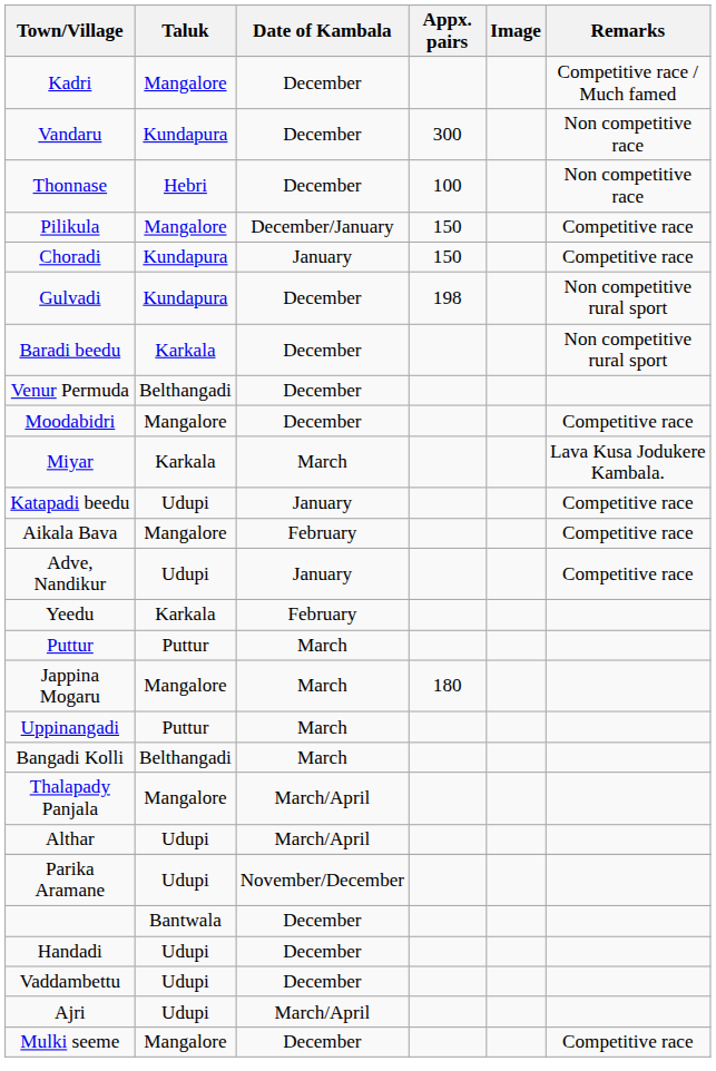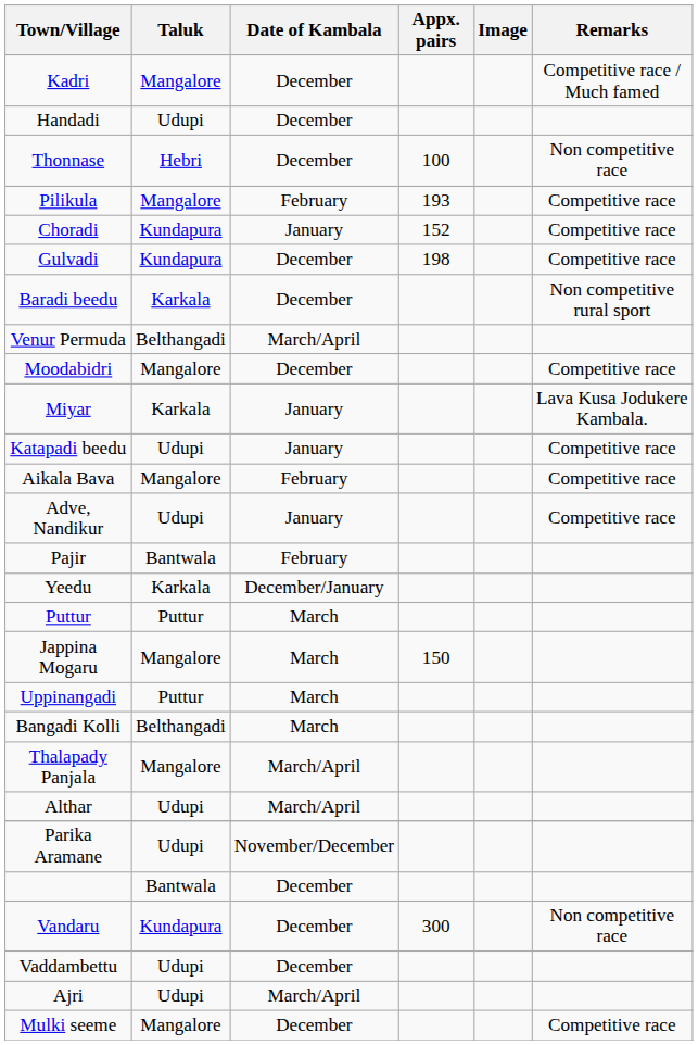rows swapped: Vandaru <-> Handadi
Pilikula | Date of Kambala: December/January -> February
Pilikula | Appx. pairs: 150 -> 193
Choradi | Appx. pairs: 150 -> 152
Gulvadi | Remarks: Non competitive rural sport -> Competitive race
Venur Permuda | Date of Kambala: December -> March/April
Miyar | Date of Kambala: March -> January
+ row: Pajir | Bantwala | February
Yeedu | Date of Kambala: February -> December/January
Jappina Mogaru | Appx. pairs: 180 -> 150
